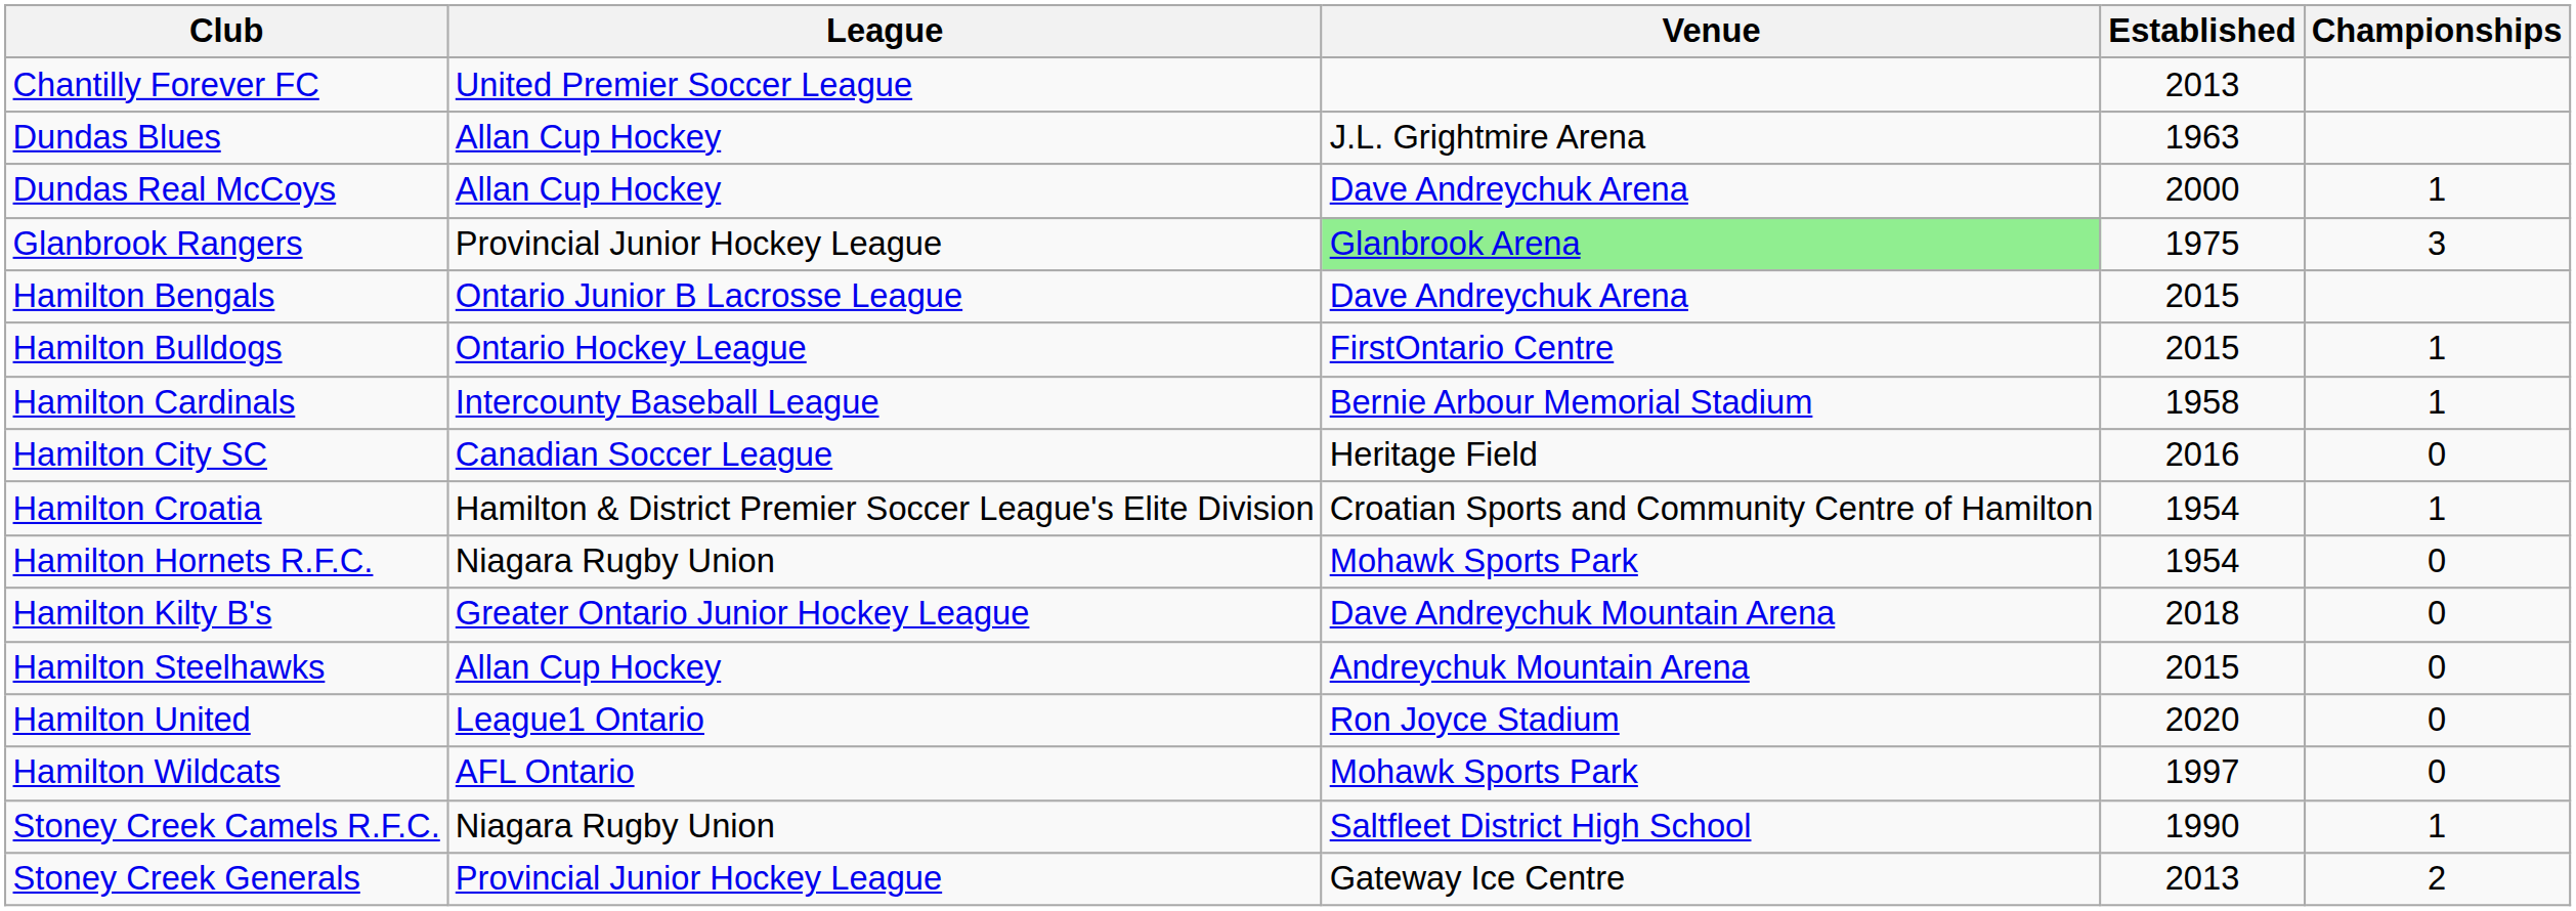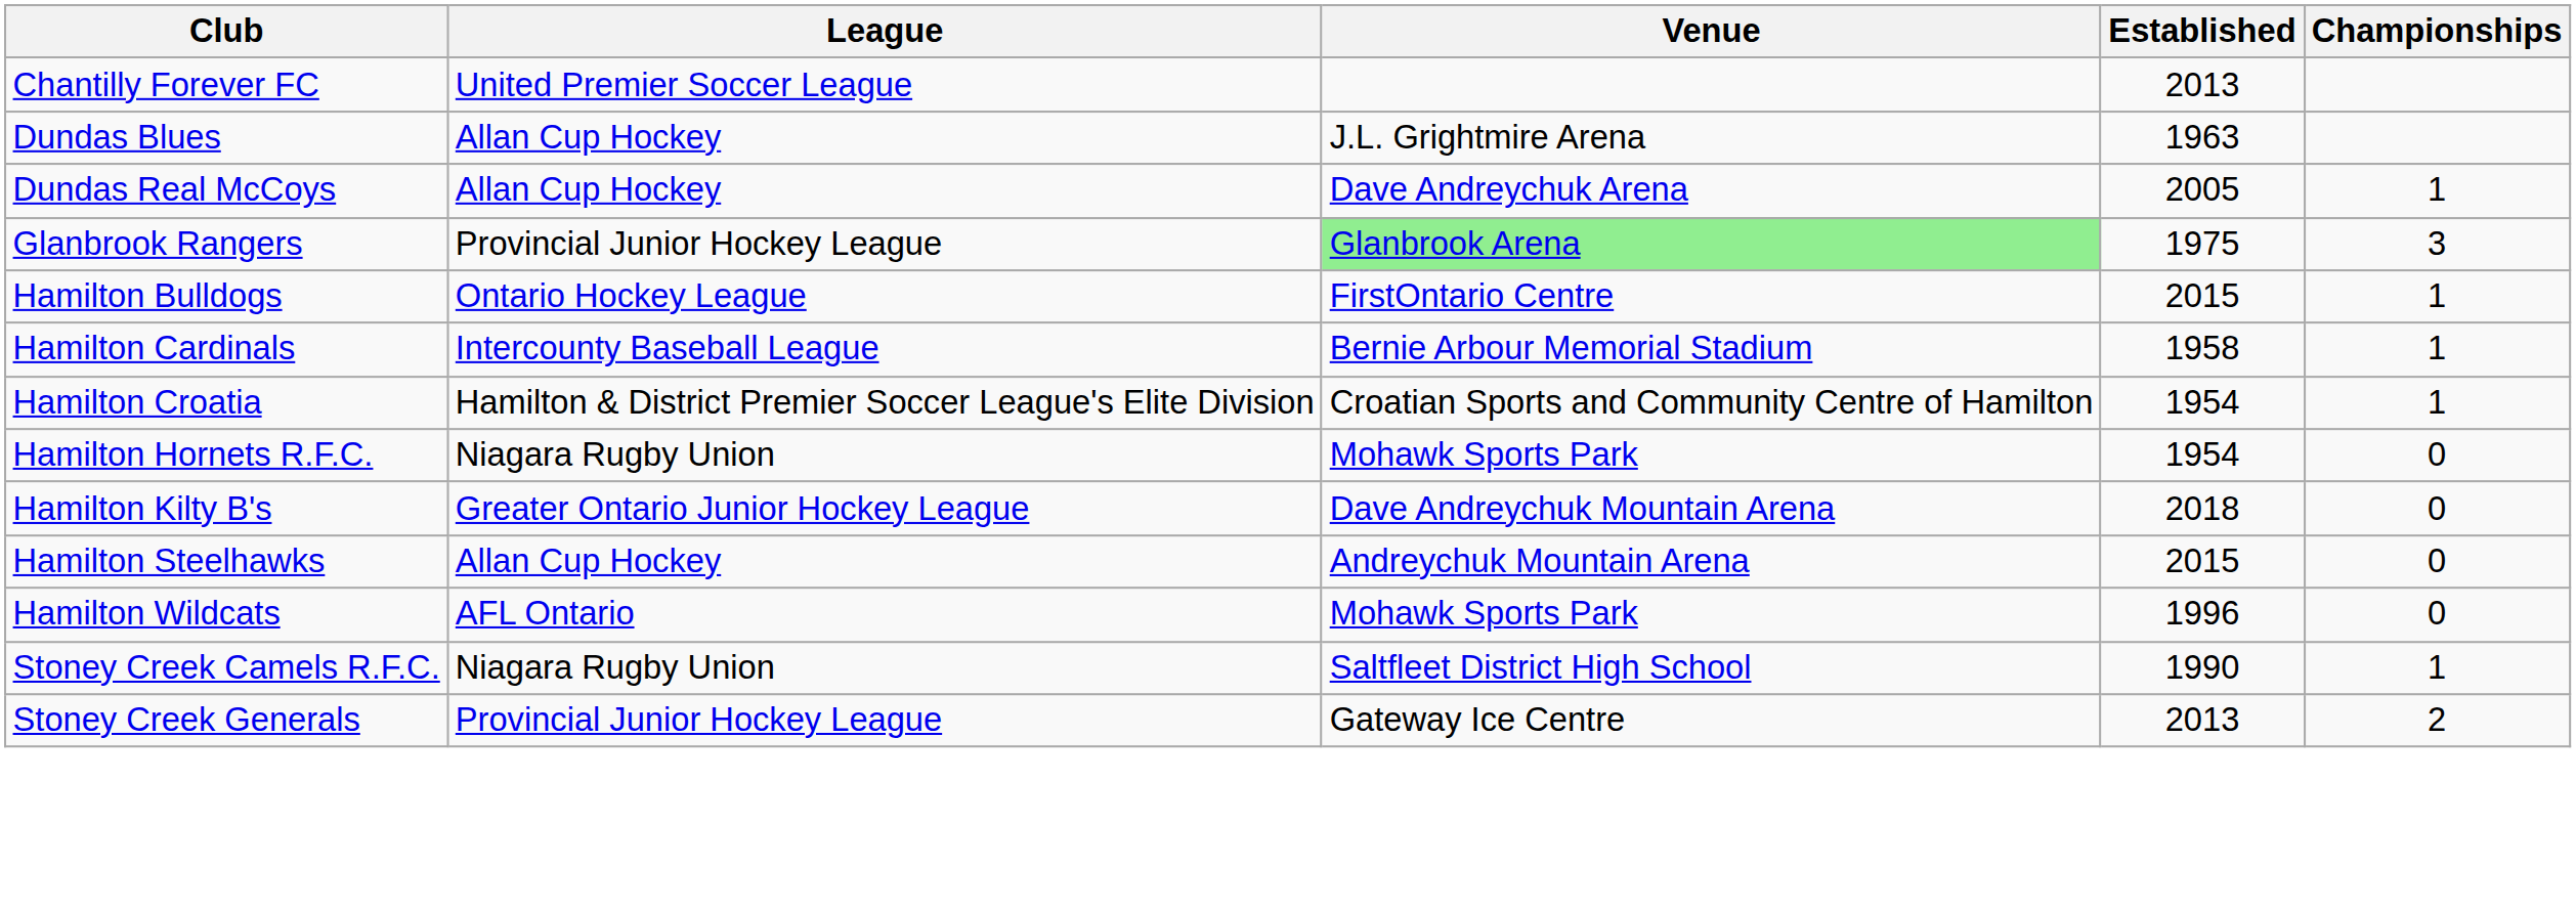Dundas Real McCoys | Established: 2000 -> 2005
- row: Hamilton Bengals | Ontario Junior B Lacrosse League | Dave Andreychuk Arena | 2015
- row: Hamilton City SC | Canadian Soccer League | Heritage Field | 2016 | 0
- row: Hamilton United | League1 Ontario | Ron Joyce Stadium | 2020 | 0
Hamilton Wildcats | Established: 1997 -> 1996
